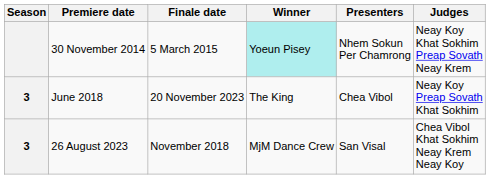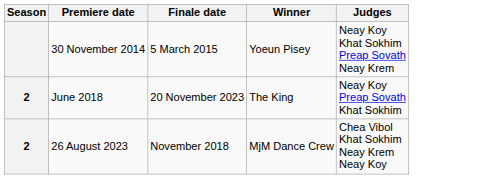- column: Presenters | Nhem Sokun Per Chamrong | Chea Vibol | San Visal
30 November 2014 | Winner: paleturquoise background -> no background
June 2018 | Season: 3 -> 2
26 August 2023 | Season: 3 -> 2
